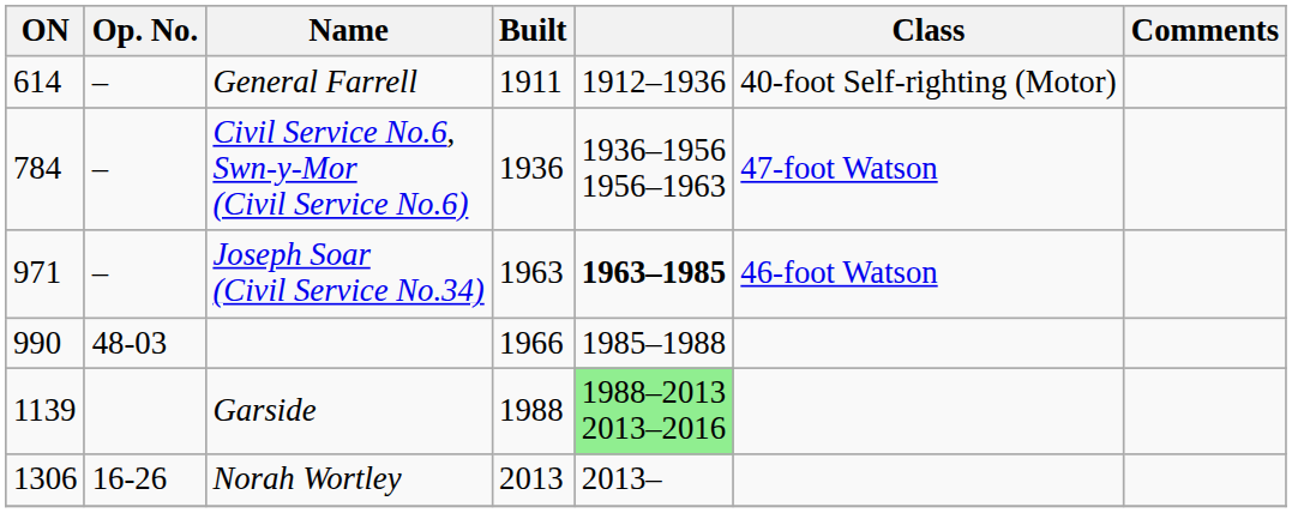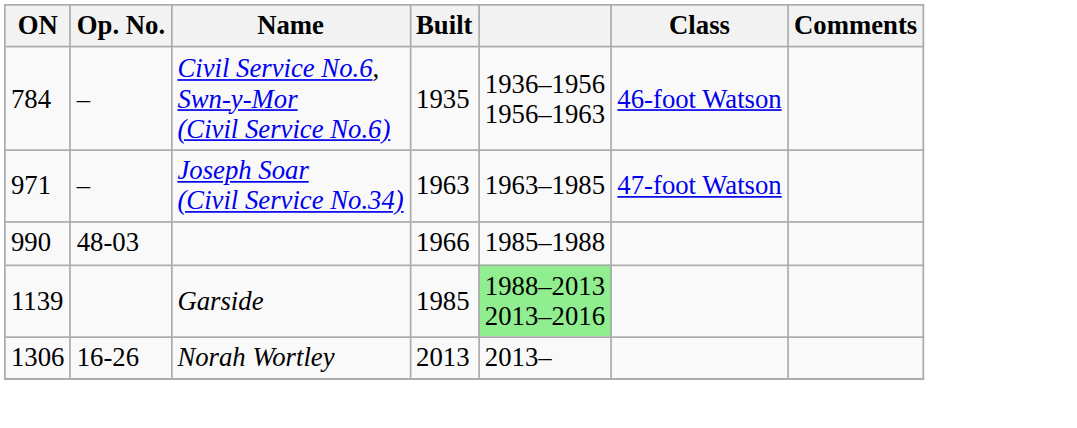- row: 614 | – | General Farrell | 1911 | 1912–1936 | 40-foot Self-righting (Motor)
Civil Service No.6, Swn-y-Mor (Civil Service No.6) | Built: 1936 -> 1935
Civil Service No.6, Swn-y-Mor (Civil Service No.6) | Class: 47-foot Watson -> 46-foot Watson
Joseph Soar (Civil Service No.34) | column 5: bold -> normal
Joseph Soar (Civil Service No.34) | Class: 46-foot Watson -> 47-foot Watson
Garside | Built: 1988 -> 1985
